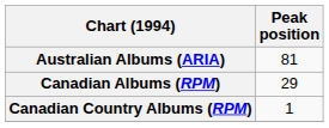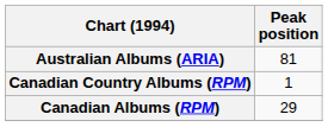rows swapped: Canadian Albums (RPM) <-> Canadian Country Albums (RPM)
